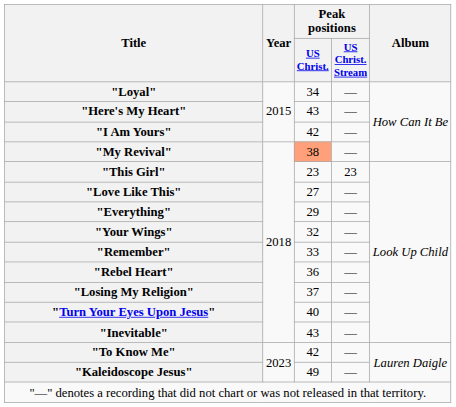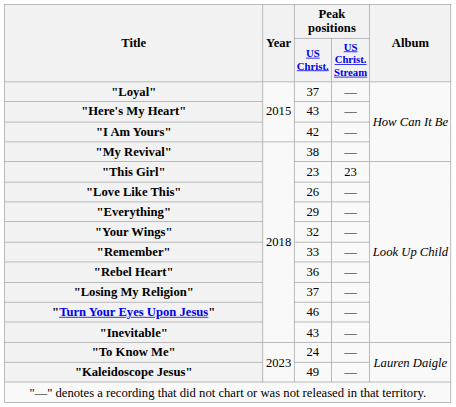"Loyal" | Peak positions / US Christ.: 34 -> 37
"My Revival" | Peak positions / US Christ.: lightsalmon background -> no background
"Love Like This" | Peak positions / US Christ.: 27 -> 26
"Turn Your Eyes Upon Jesus" | Peak positions / US Christ.: 40 -> 46
"To Know Me" | Peak positions / US Christ.: 42 -> 24
